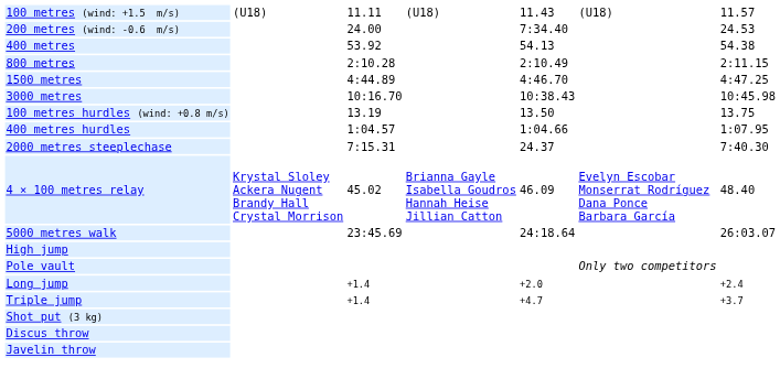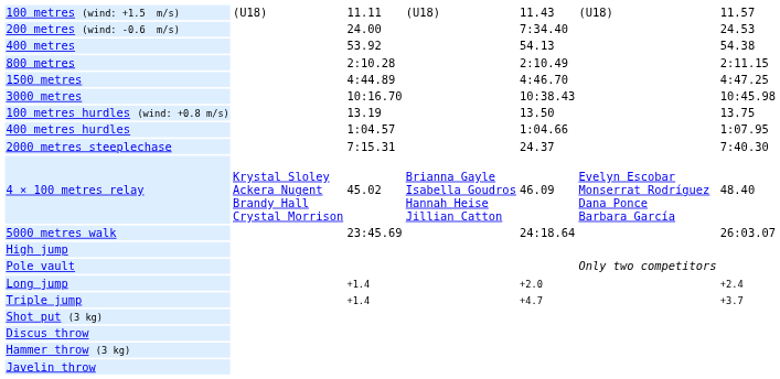+ row: Hammer throw (3 kg)
